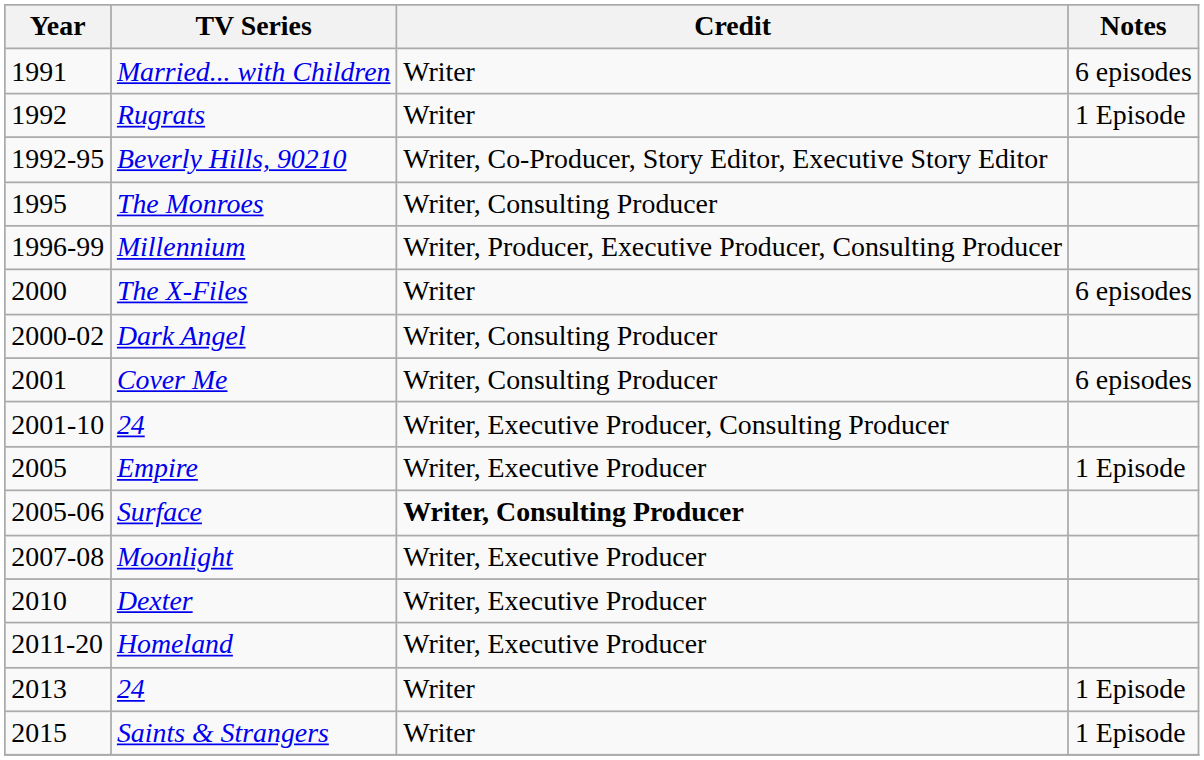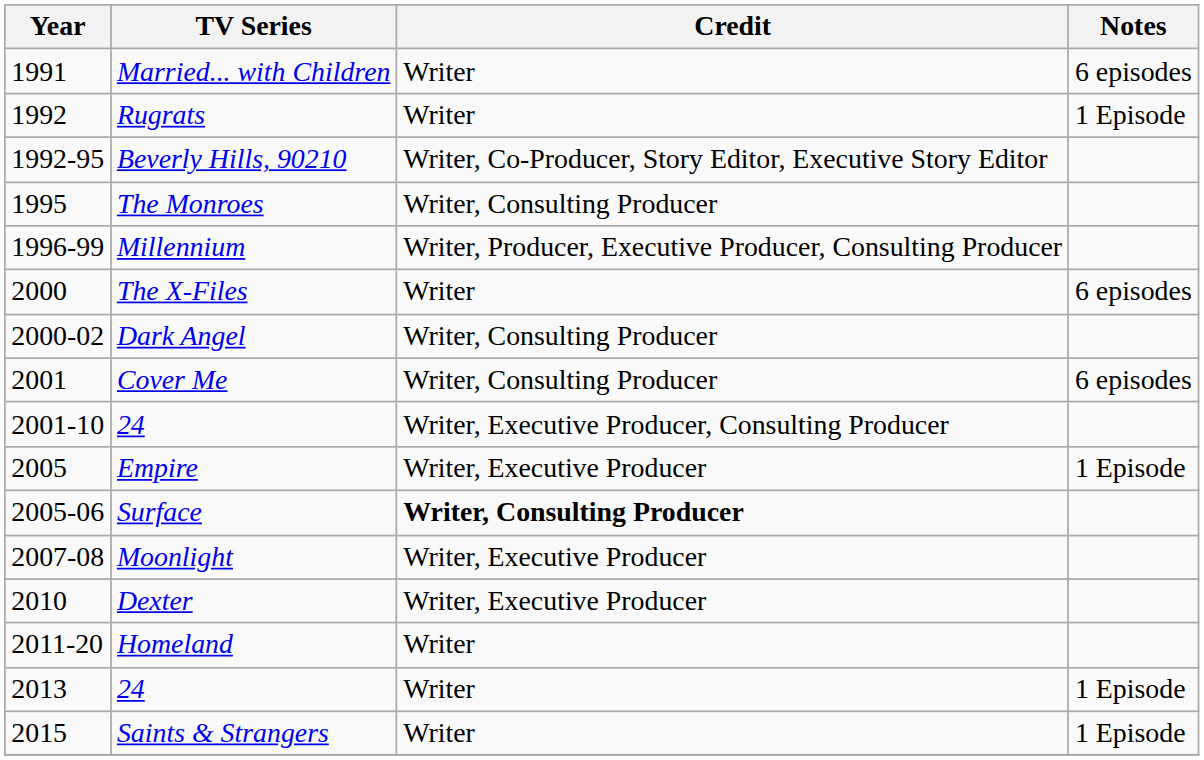Homeland | Credit: Writer, Executive Producer -> Writer
